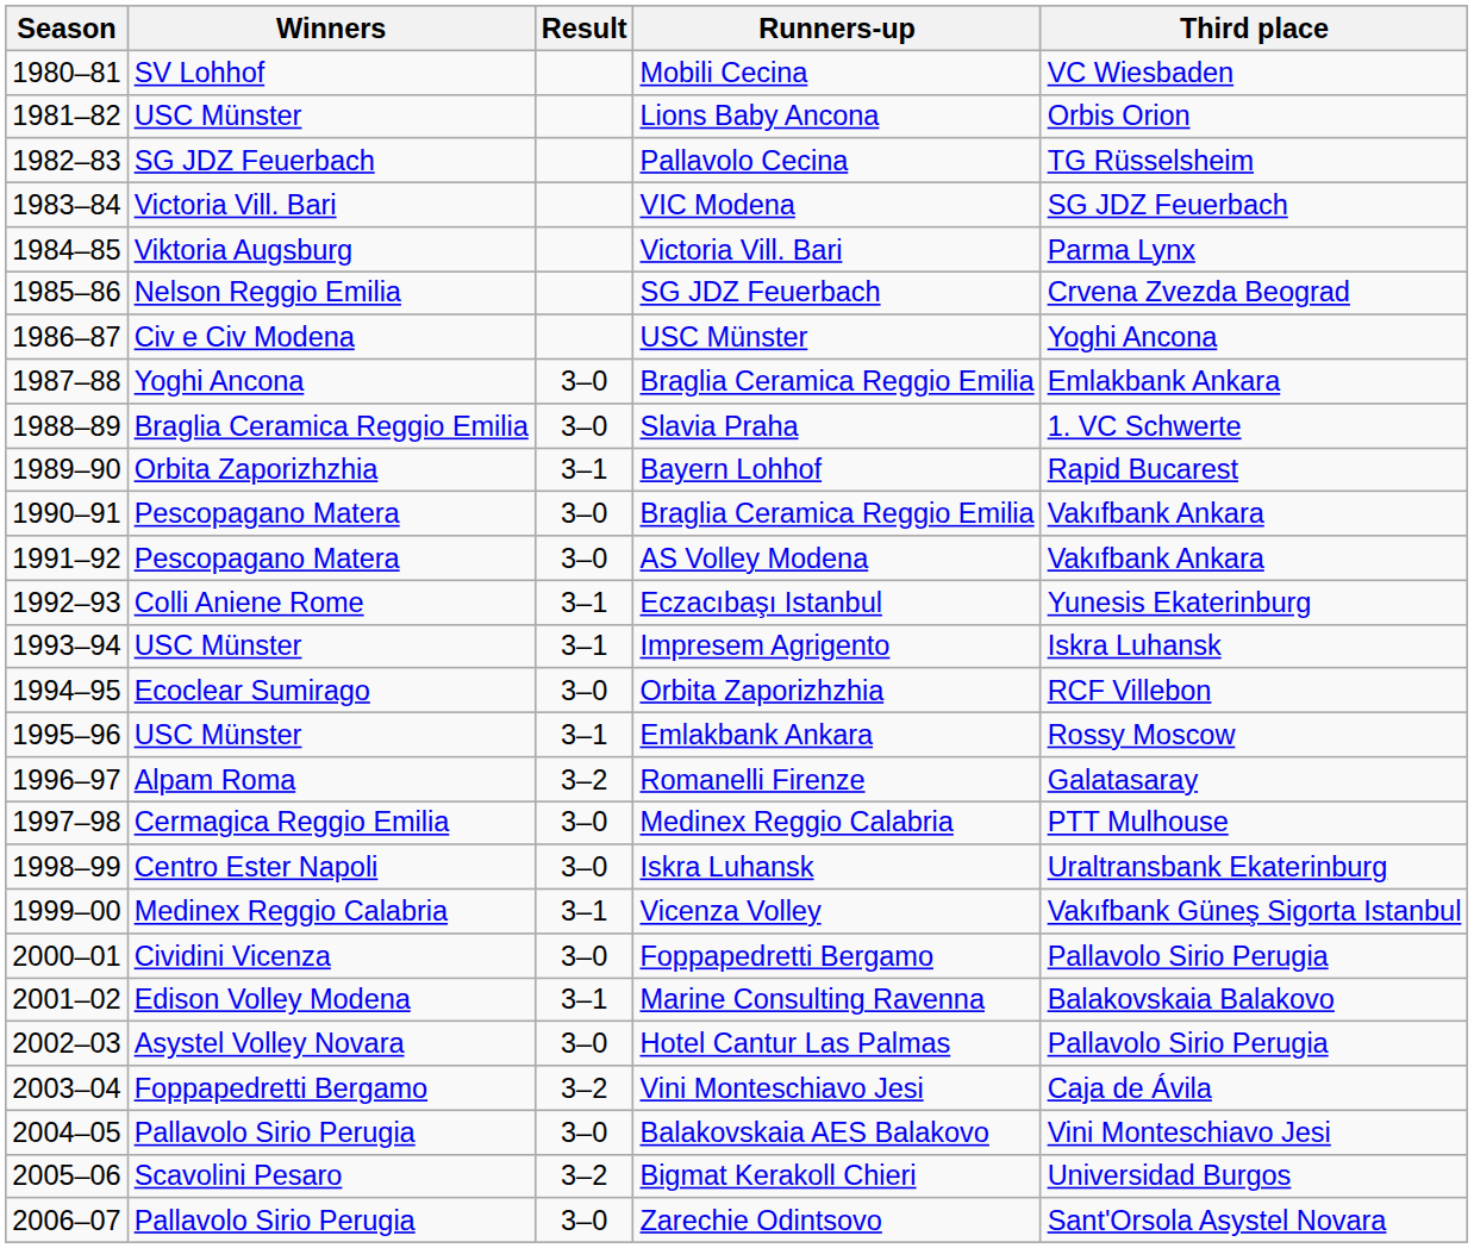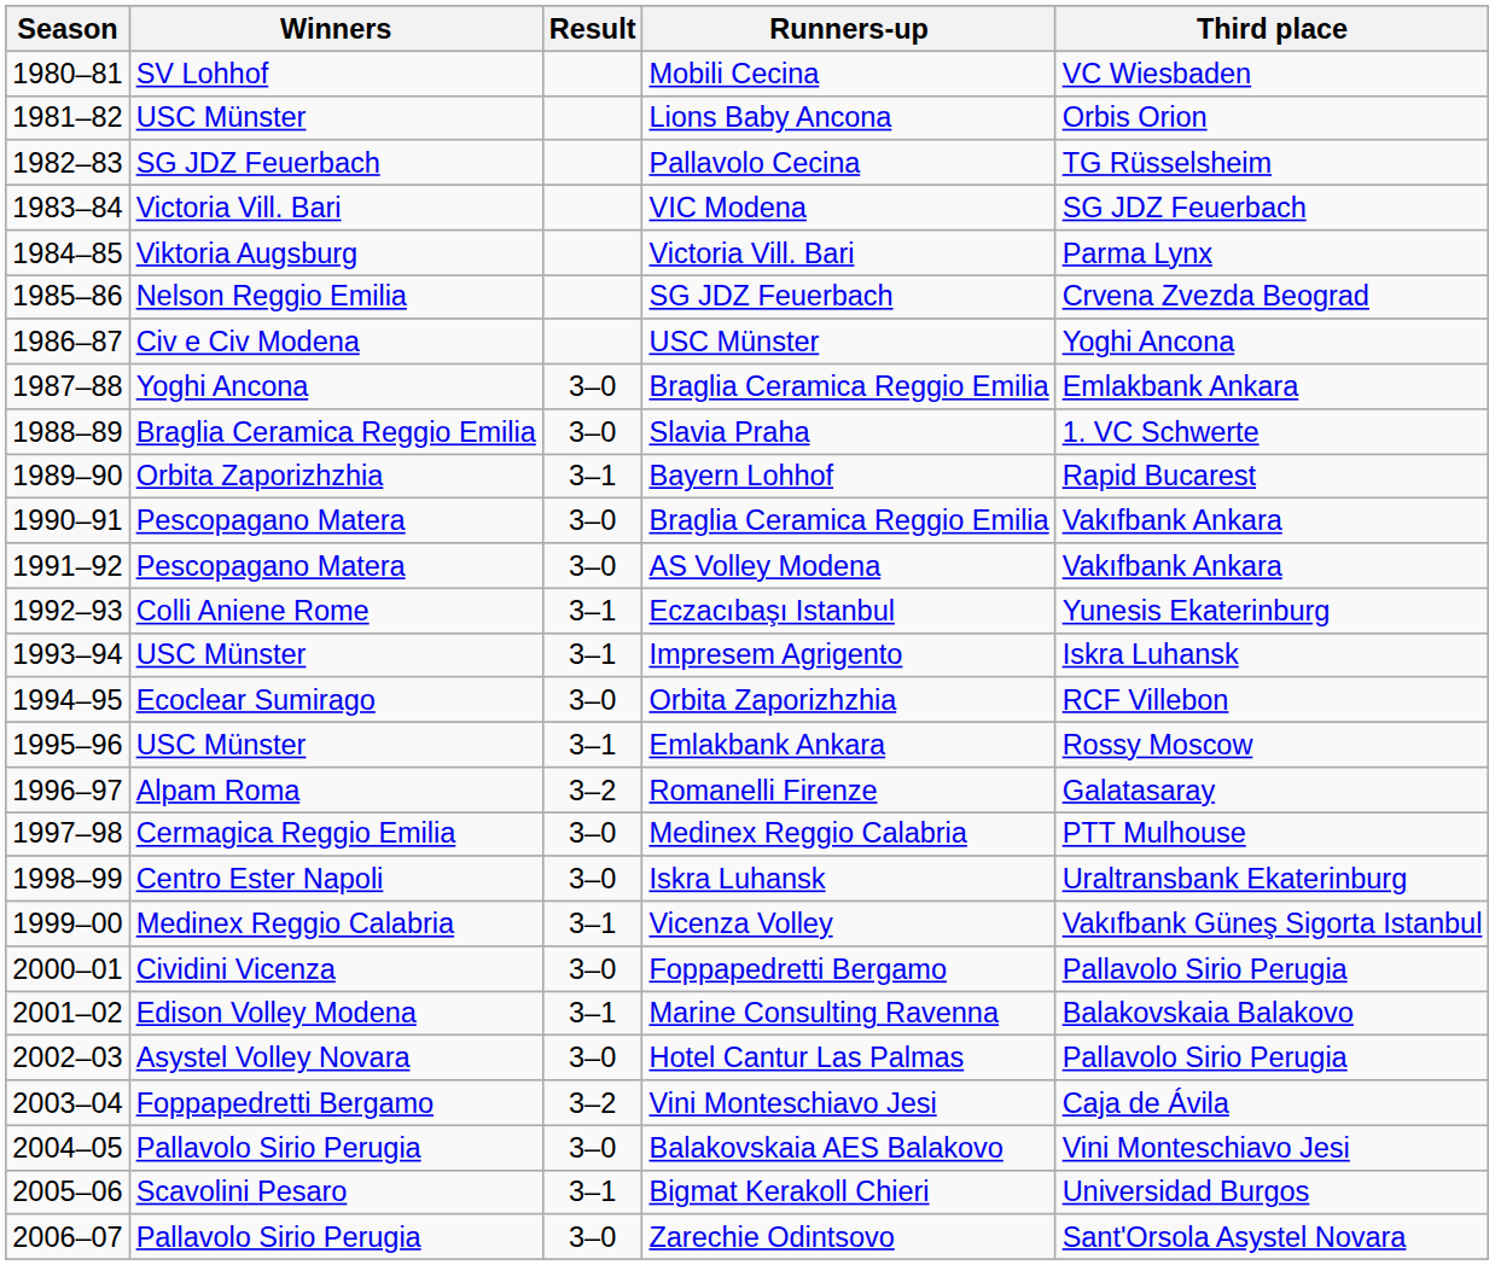Bigmat Kerakoll Chieri | Result: 3–2 -> 3–1
